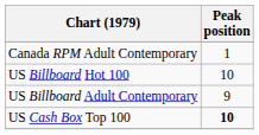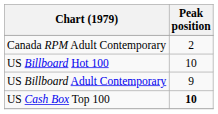Canada RPM Adult Contemporary | Peak position: 1 -> 2
